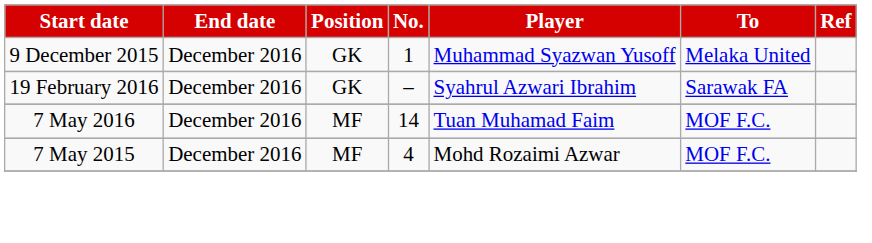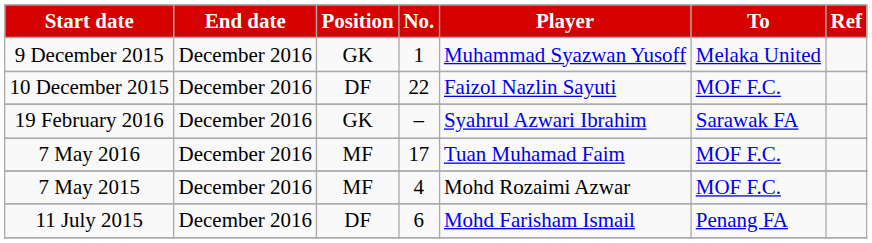+ row: 10 December 2015 | December 2016 | DF | 22 | Faizol Nazlin Sayuti | MOF F.C.
7 May 2016 | No.: 14 -> 17
+ row: 11 July 2015 | December 2016 | DF | 6 | Mohd Farisham Ismail | Penang FA
